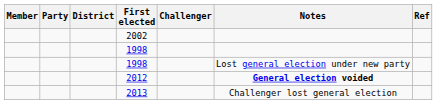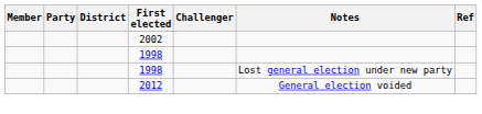2012 | Notes: bold -> normal
- row: 2013 | Challenger lost general election
